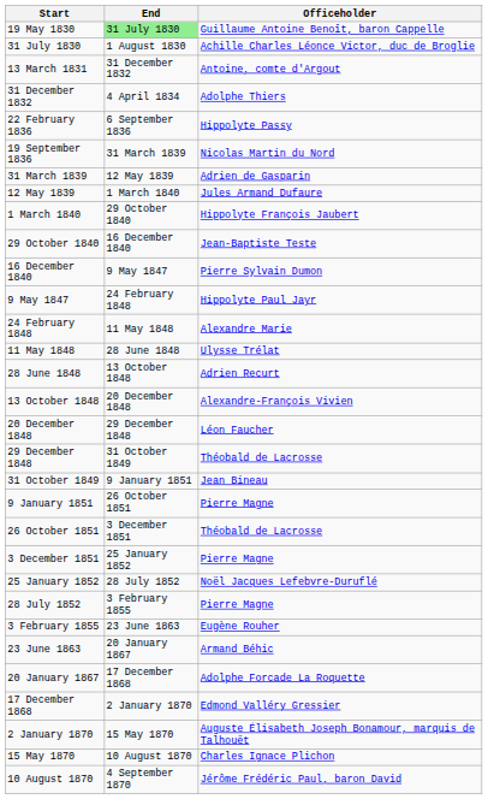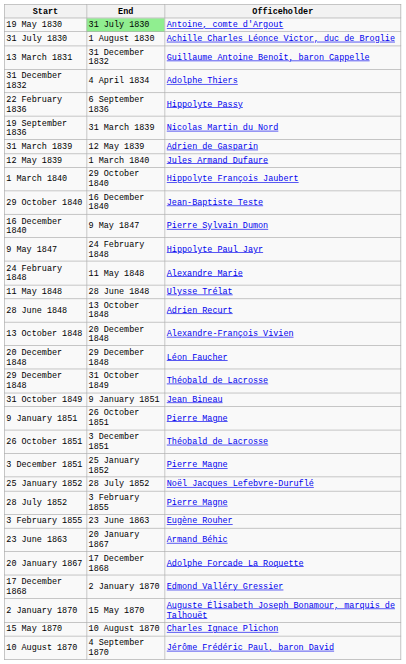19 May 1830 | Officeholder: Guillaume Antoine Benoît, baron Cappelle -> Antoine, comte d'Argout
13 March 1831 | Officeholder: Antoine, comte d'Argout -> Guillaume Antoine Benoît, baron Cappelle
